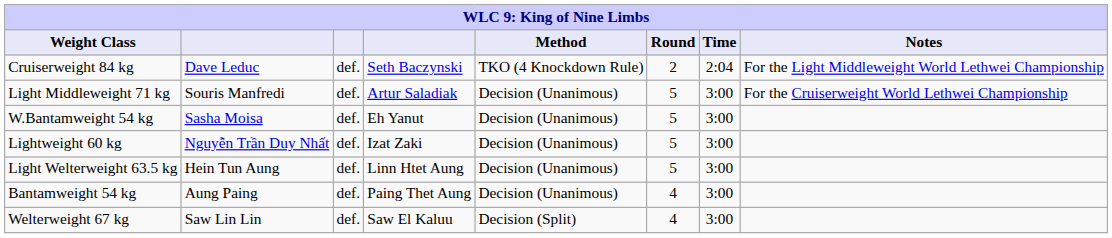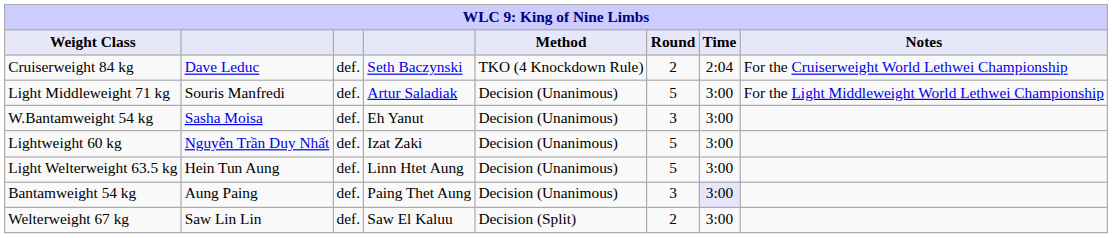Cruiserweight 84 kg | Notes: For the Light Middleweight World Lethwei Championship -> For the Cruiserweight World Lethwei Championship
Light Middleweight 71 kg | Notes: For the Cruiserweight World Lethwei Championship -> For the Light Middleweight World Lethwei Championship
W.Bantamweight 54 kg | Round: 5 -> 3
Bantamweight 54 kg | Round: 4 -> 3
Bantamweight 54 kg | Time: no background -> lavender background
Welterweight 67 kg | Round: 4 -> 2
